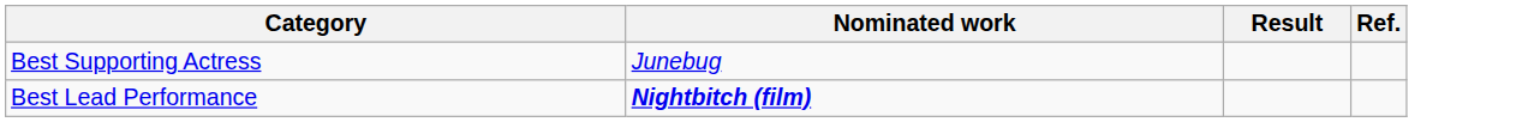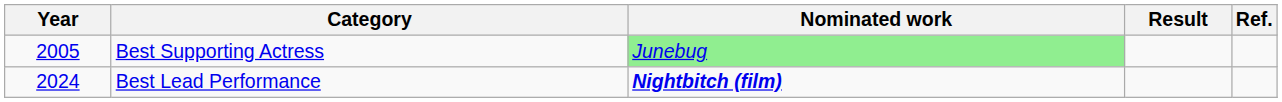+ column: Year | 2005 | 2024
Best Supporting Actress | Nominated work: no background -> lightgreen background
